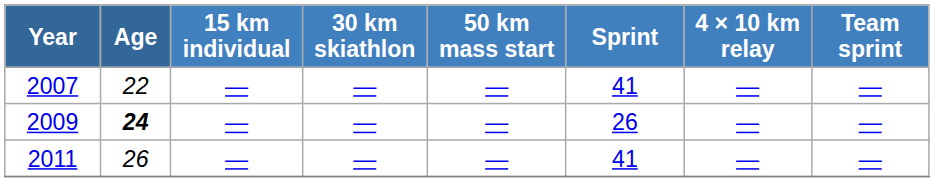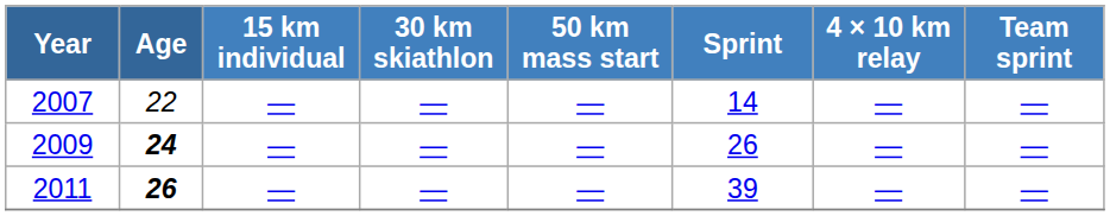2007 | Sprint: 41 -> 14
2011 | Age: normal -> bold
2011 | Sprint: 41 -> 39
